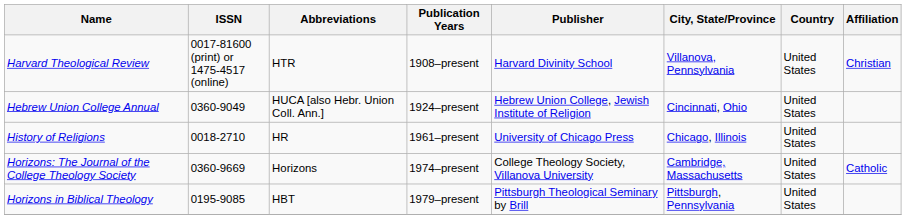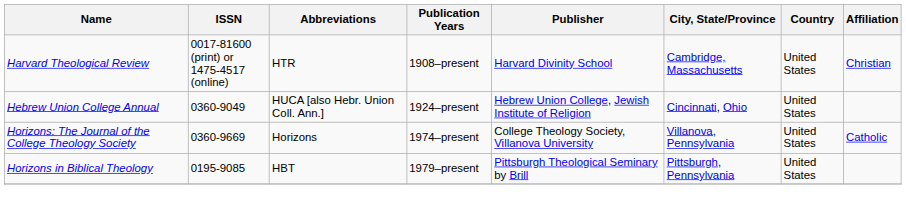Harvard Theological Review | City, State/Province: Villanova, Pennsylvania -> Cambridge, Massachusetts
- row: History of Religions | 0018-2710 | HR | 1961–present | University of Chicago Press | Chicago, Illinois | United States
Horizons: The Journal of the College Theology Society | City, State/Province: Cambridge, Massachusetts -> Villanova, Pennsylvania
